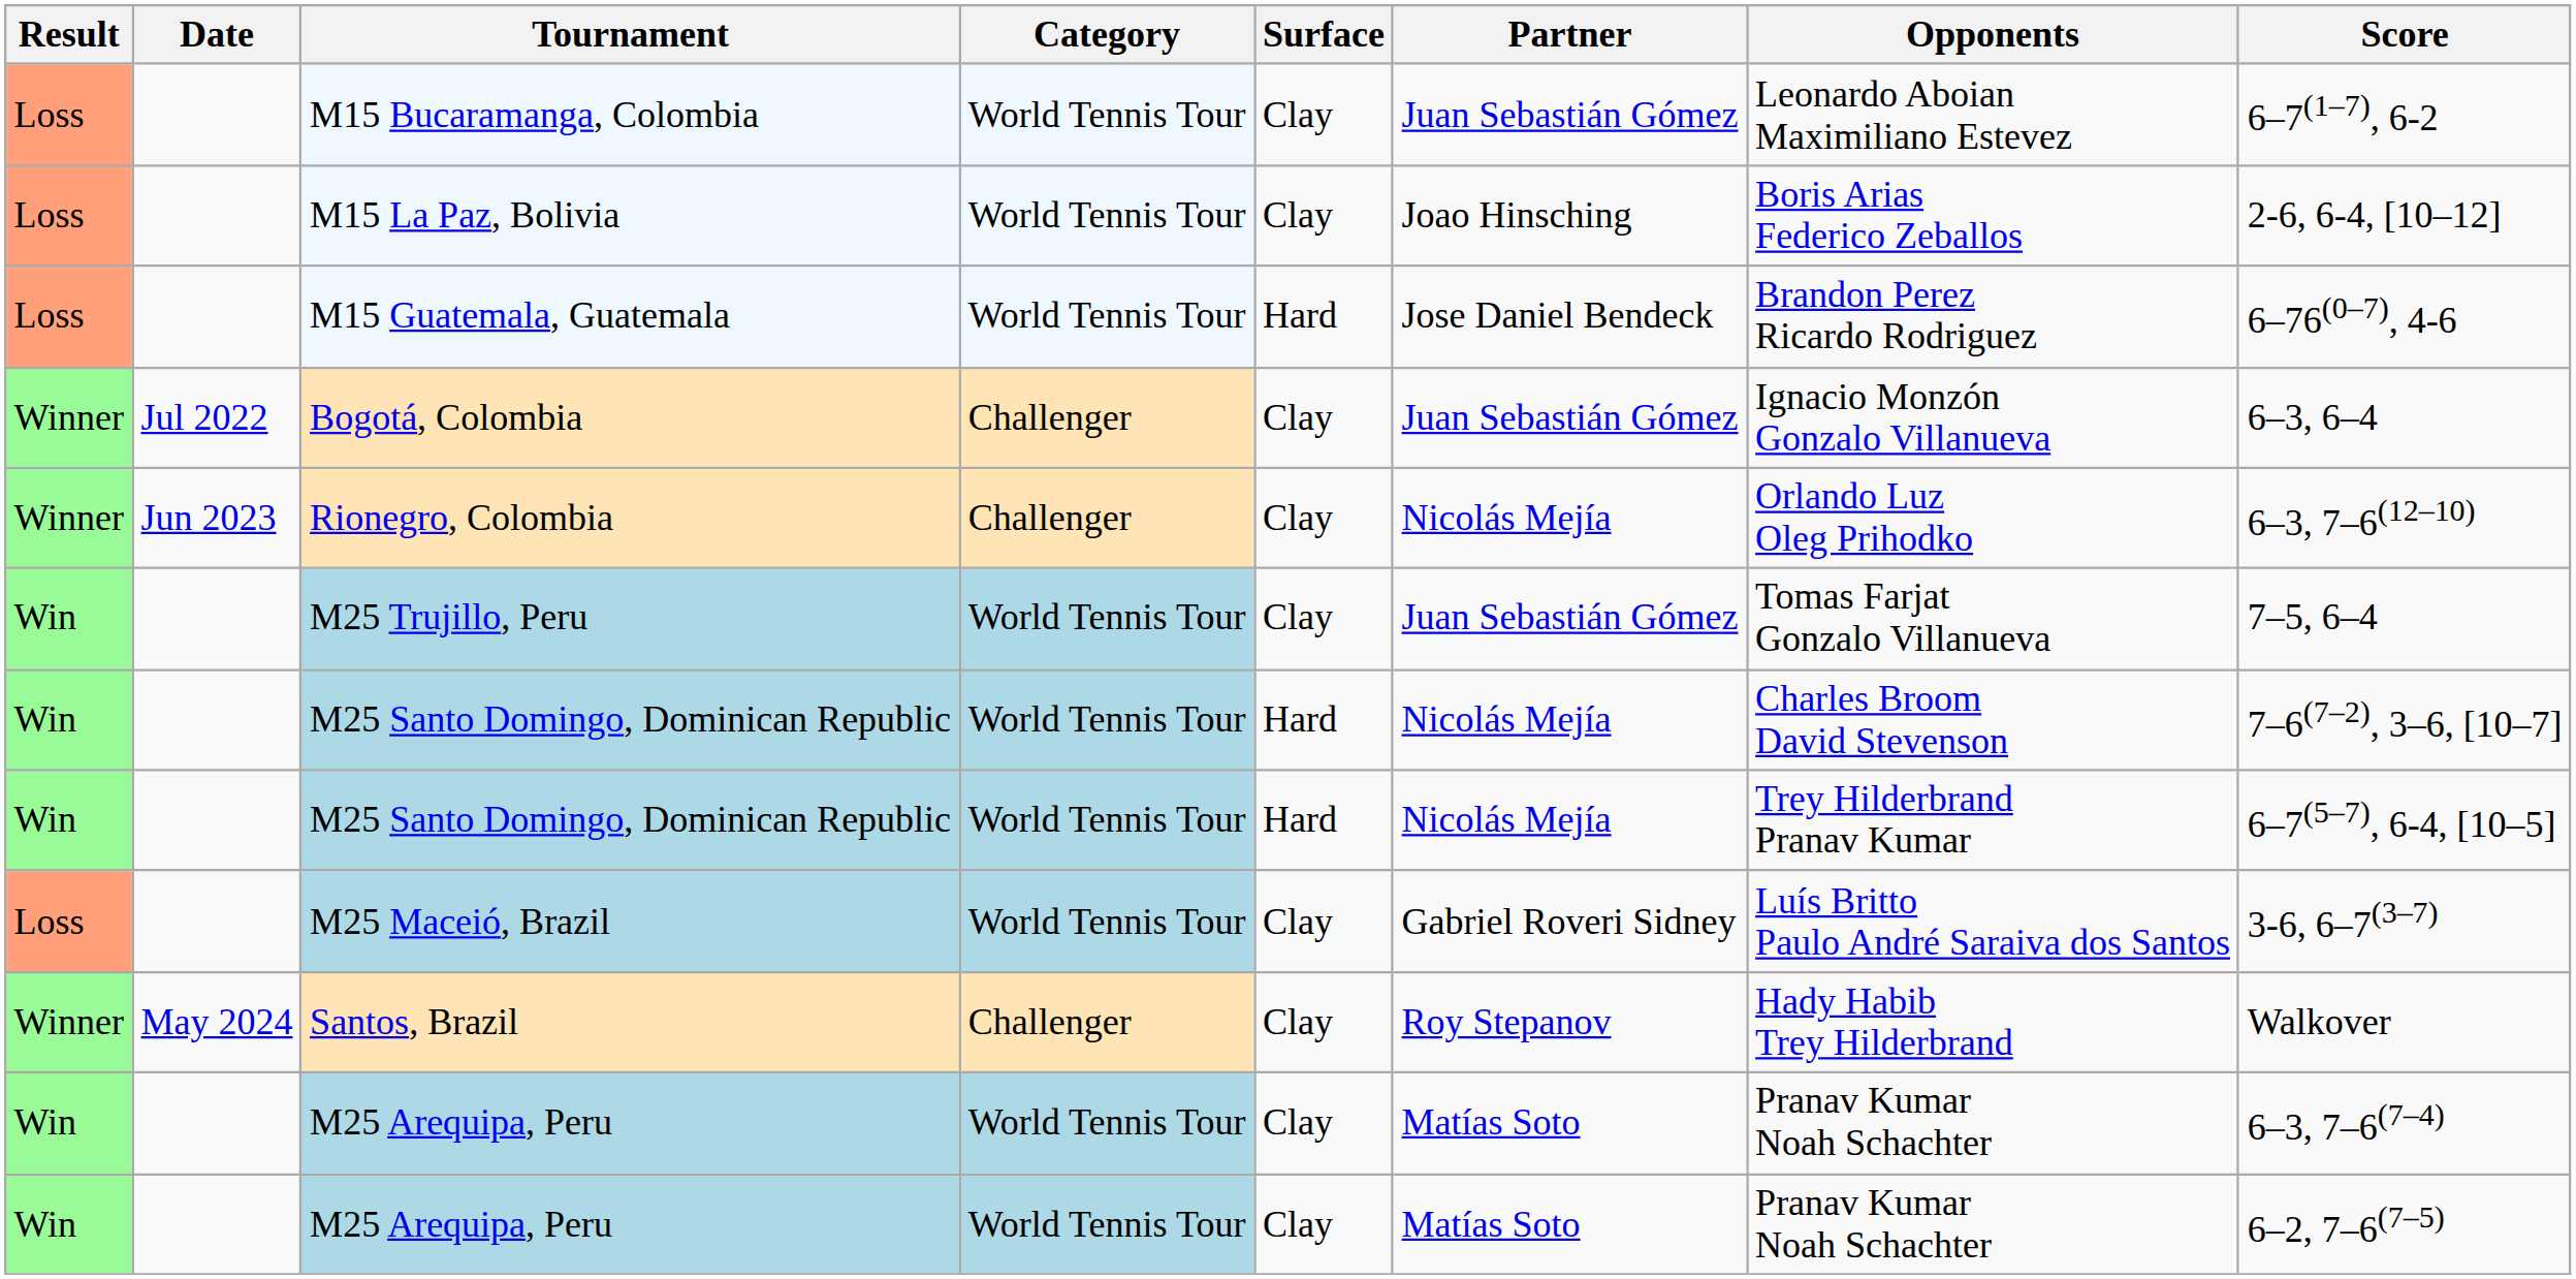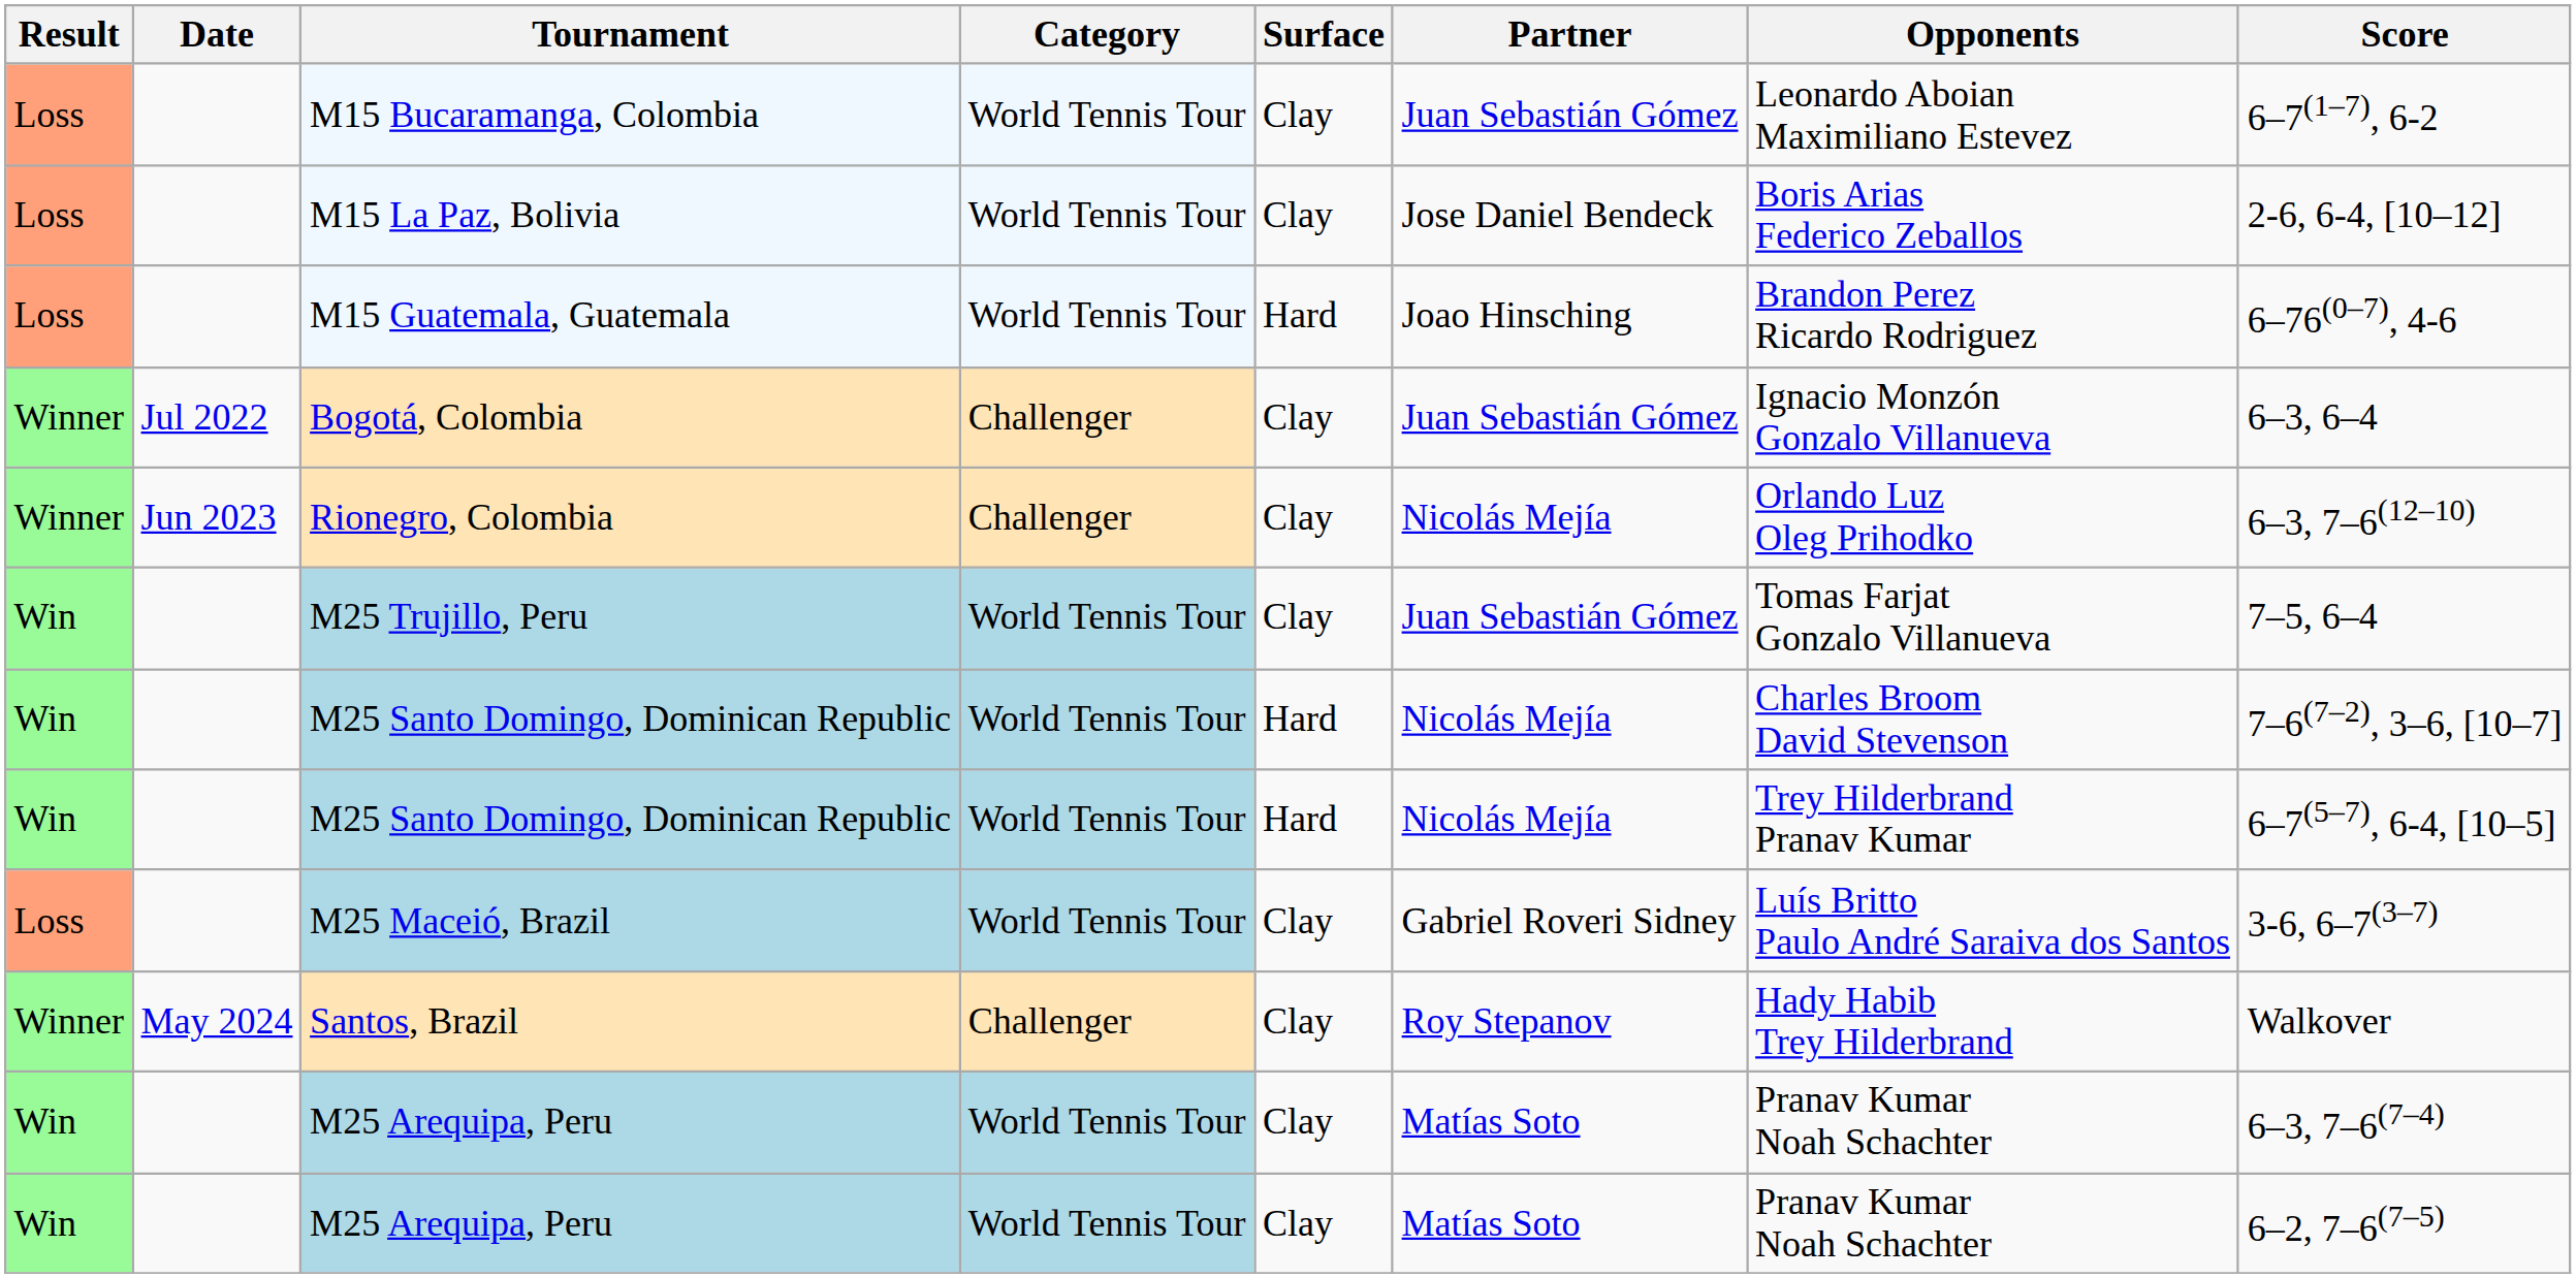M15 La Paz, Bolivia | Partner: Joao Hinsching -> Jose Daniel Bendeck
M15 Guatemala, Guatemala | Partner: Jose Daniel Bendeck -> Joao Hinsching
